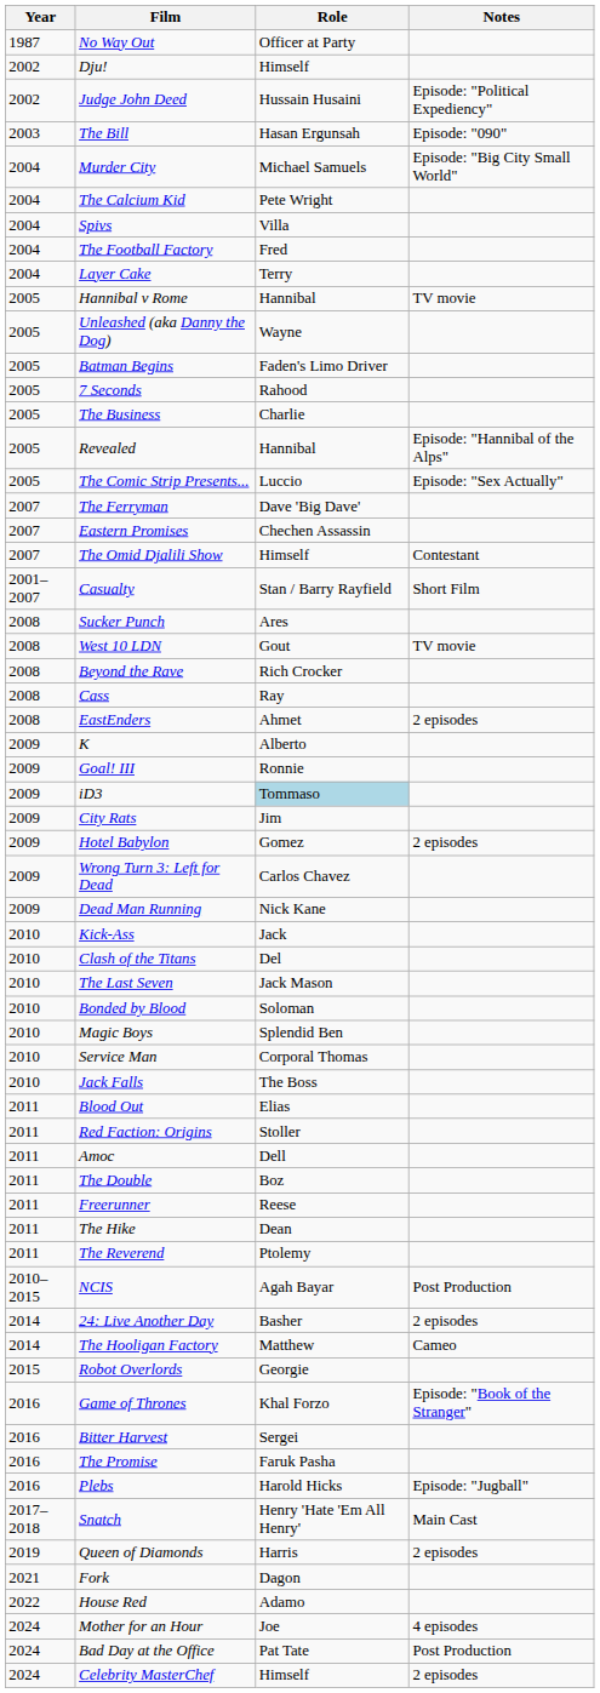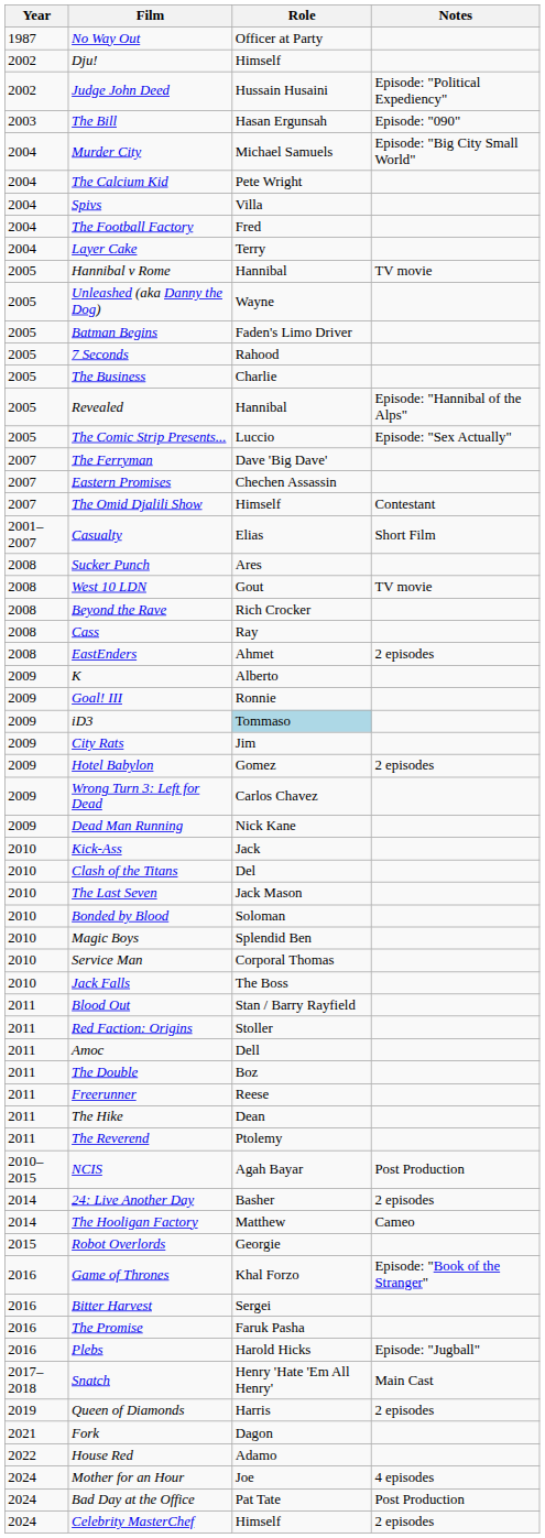Casualty | Role: Stan / Barry Rayfield -> Elias
Blood Out | Role: Elias -> Stan / Barry Rayfield
